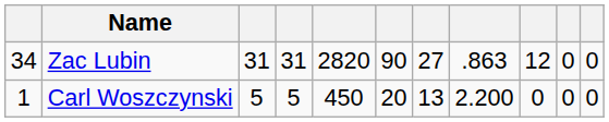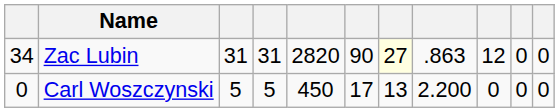Zac Lubin | column 7: no background -> lightyellow background
Carl Woszczynski | column 1: 1 -> 0
Carl Woszczynski | column 6: 20 -> 17
